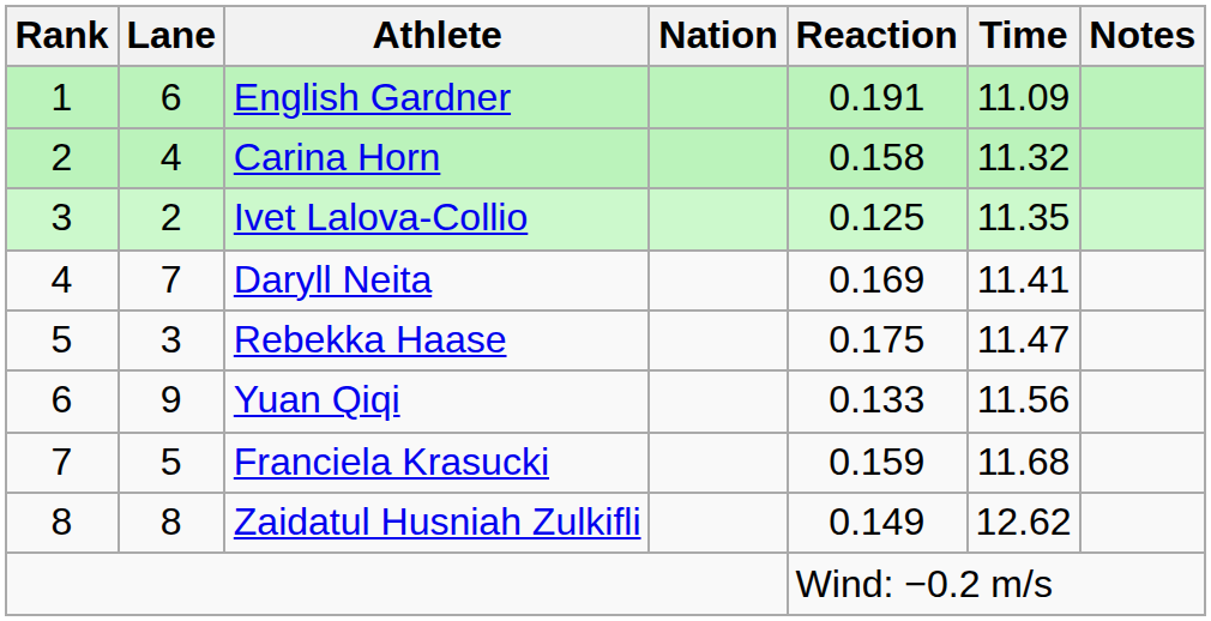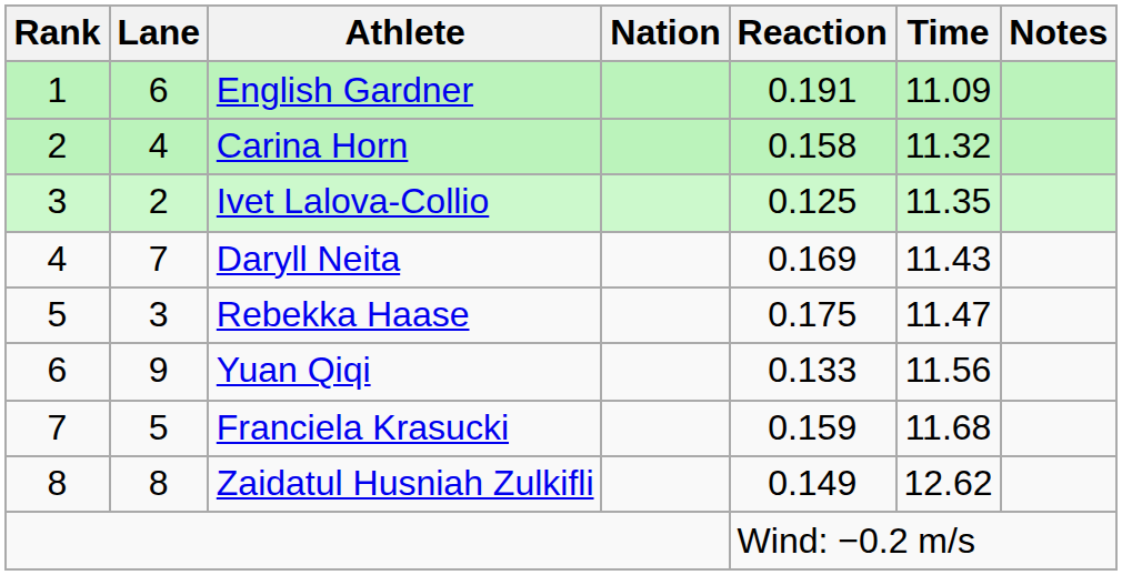Daryll Neita | Time: 11.41 -> 11.43
